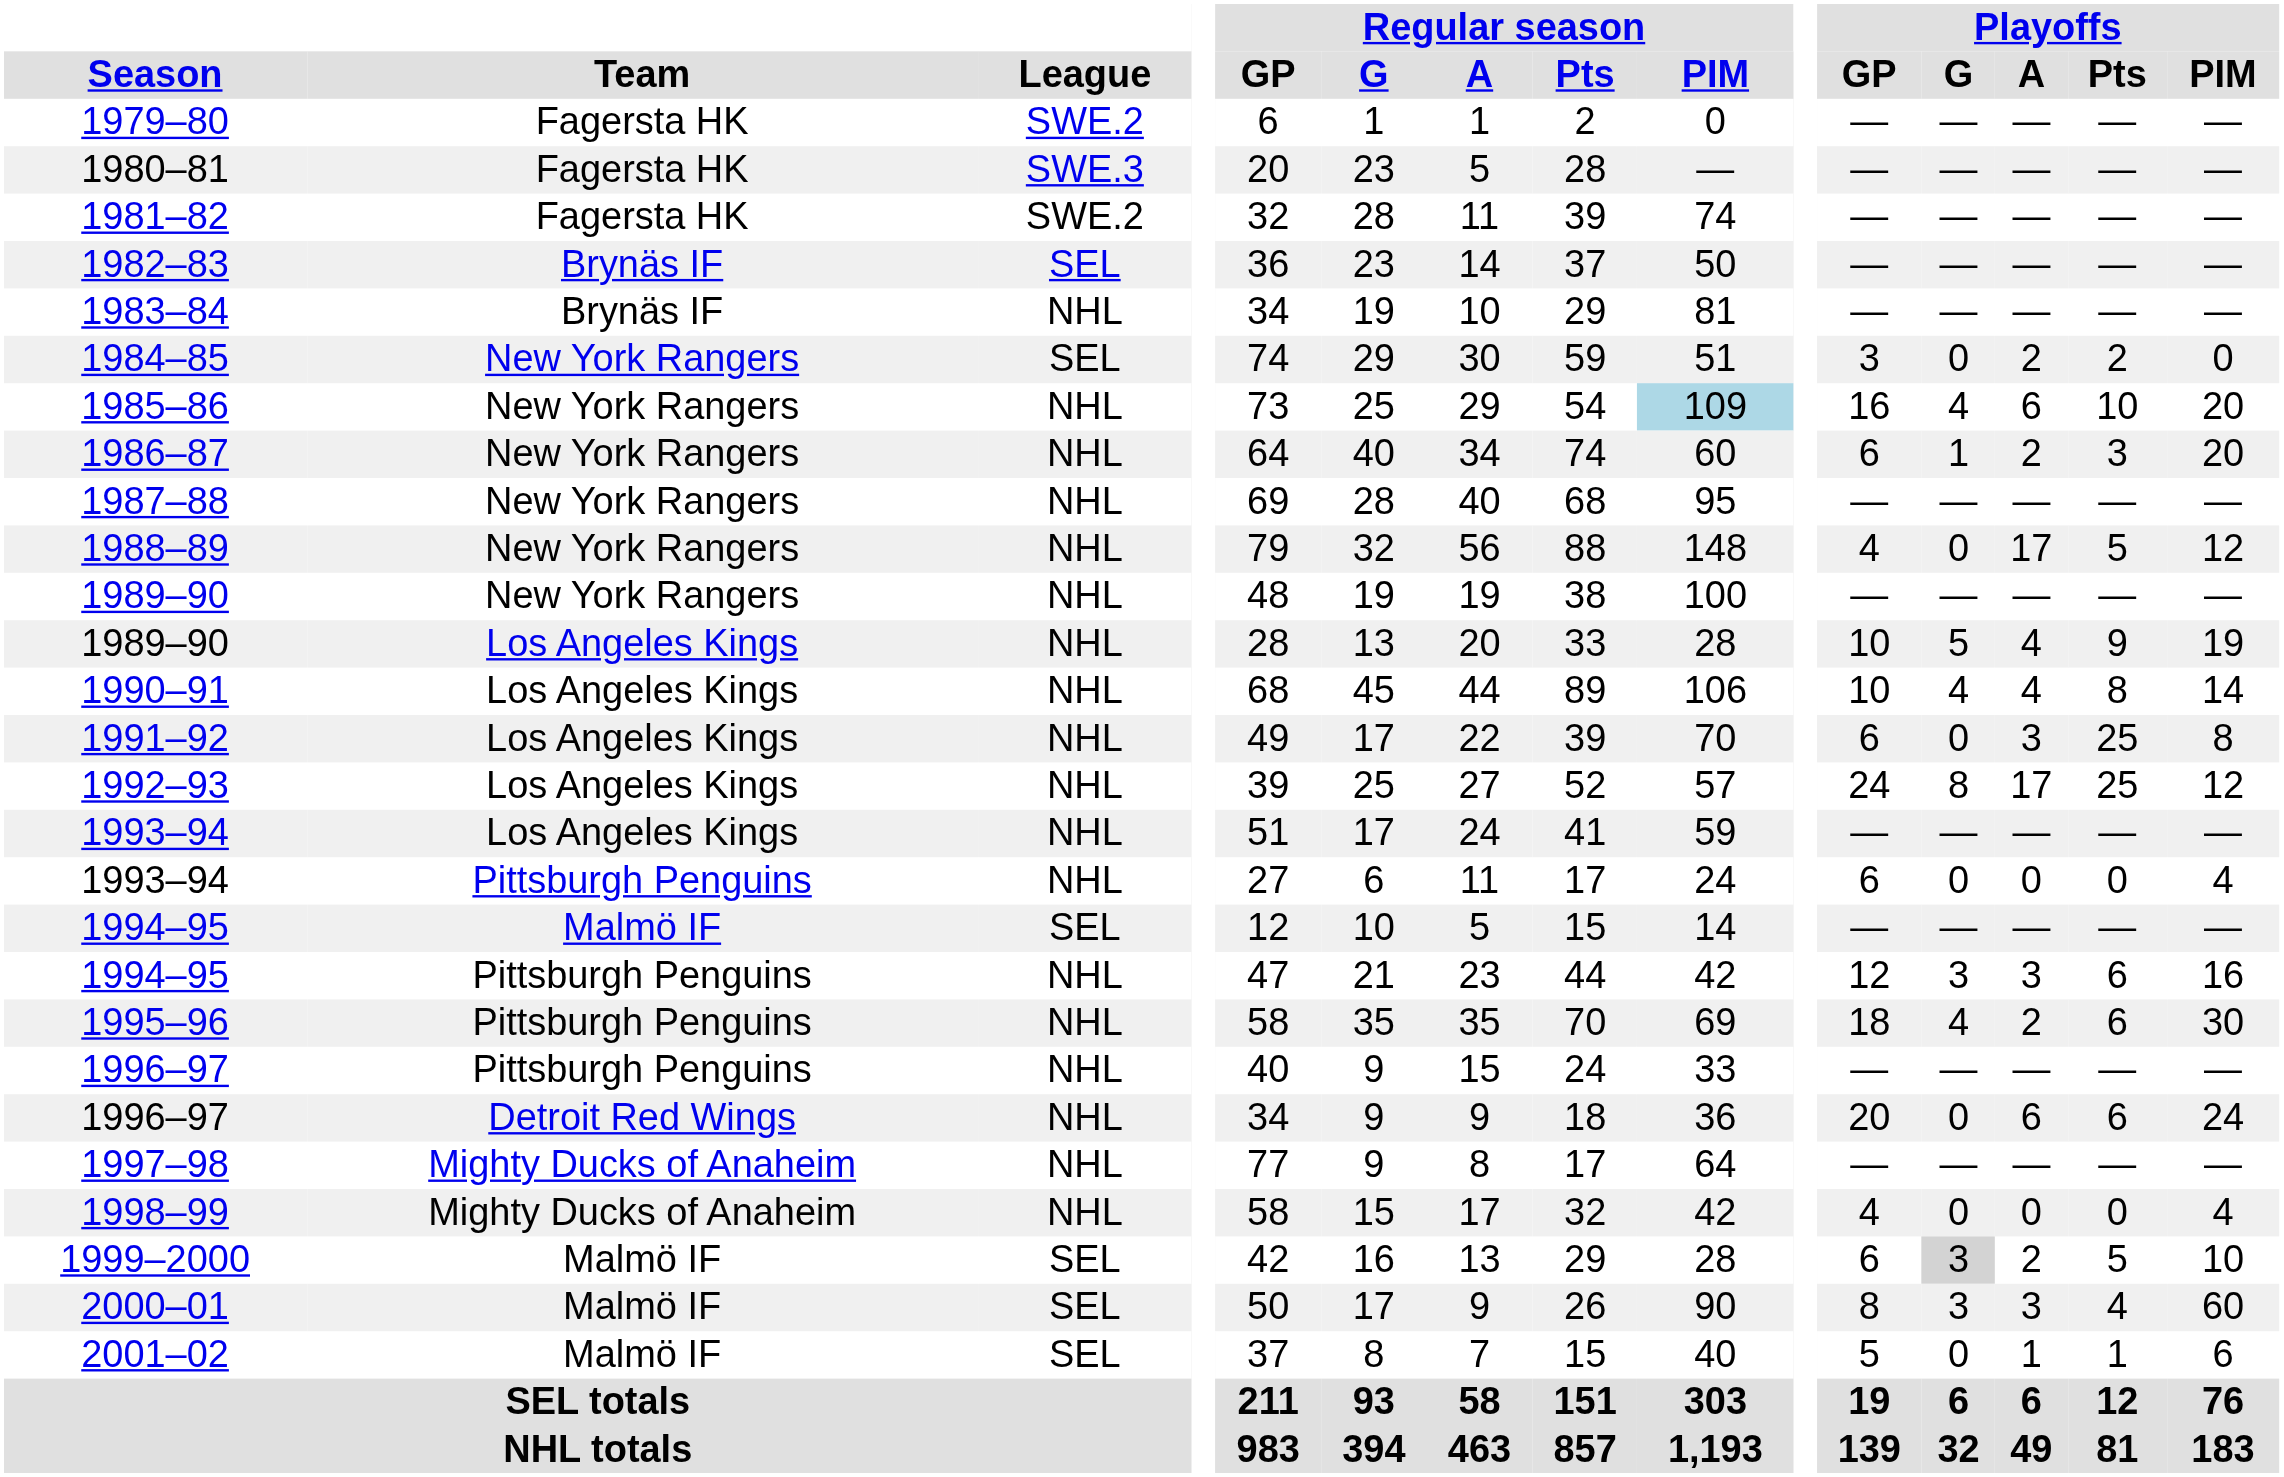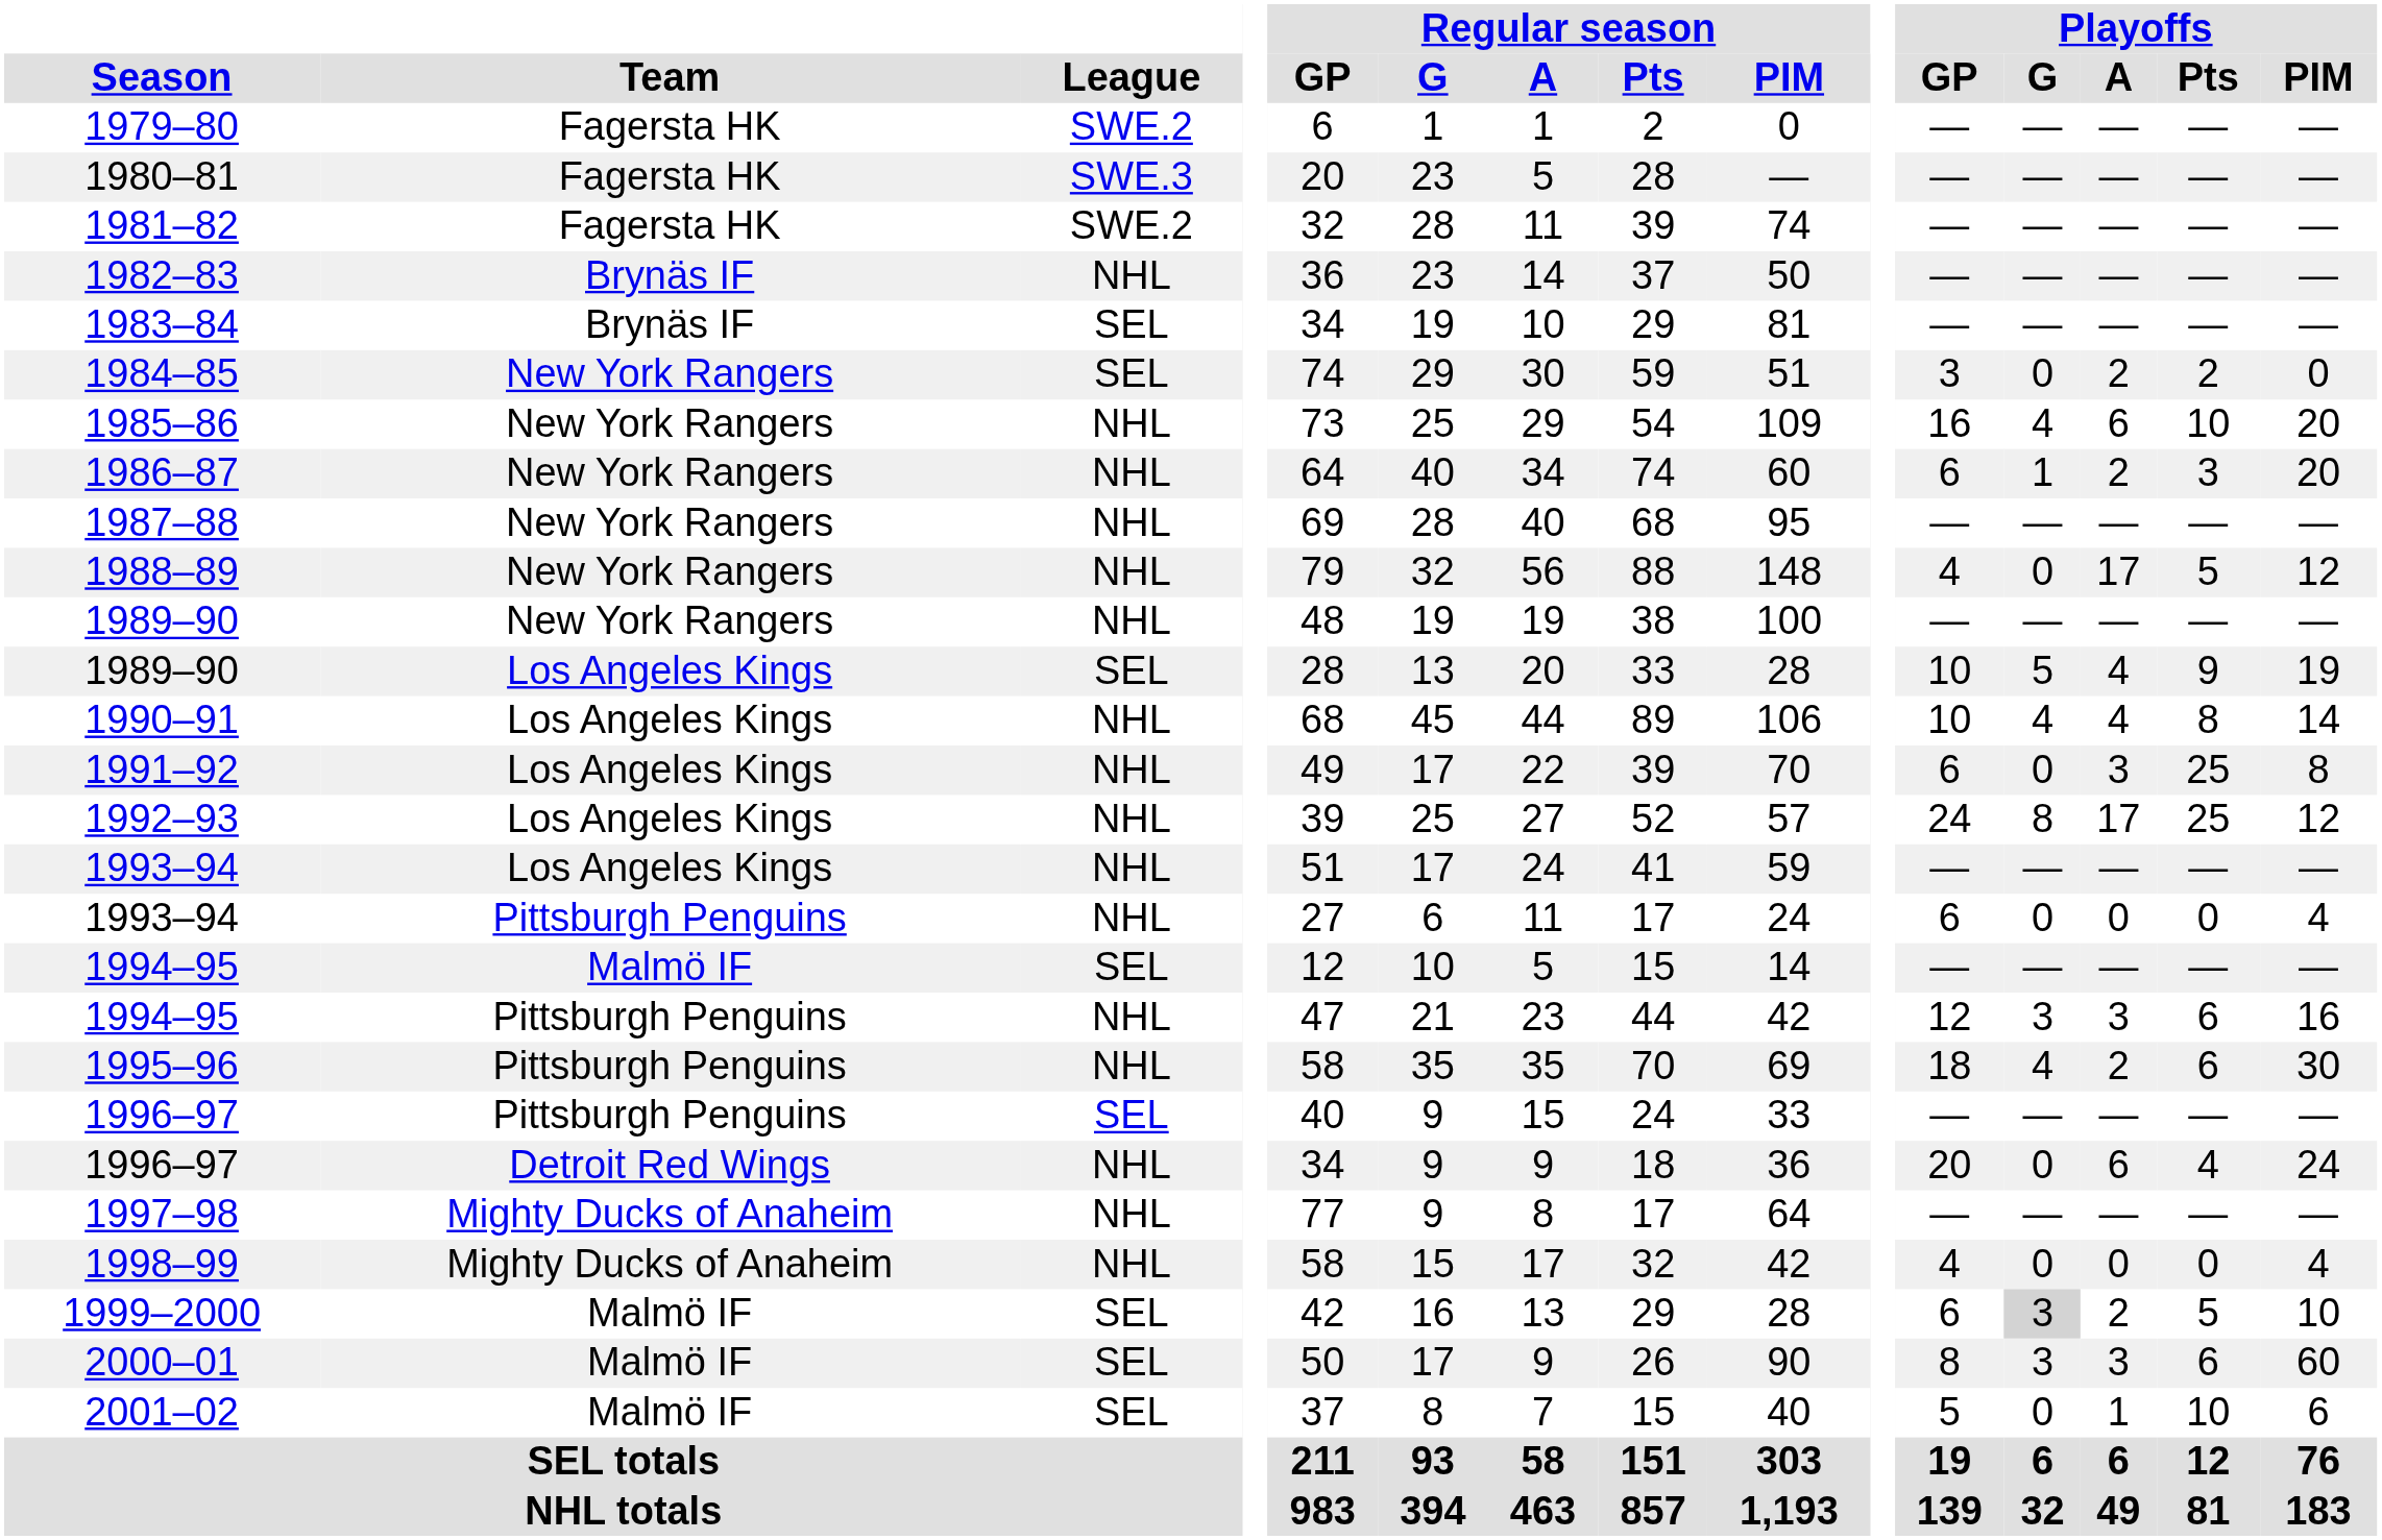1982–83 | League: SEL -> NHL
1983–84 | League: NHL -> SEL
1985–86 | Regular season / PIM: lightblue background -> no background
1989–90 / Los Angeles Kings | League: NHL -> SEL
1996–97 / Pittsburgh Penguins | League: NHL -> SEL
1996–97 / Detroit Red Wings | Playoffs / Pts: 6 -> 4
2000–01 | Playoffs / Pts: 4 -> 6
2001–02 | Playoffs / Pts: 1 -> 10
